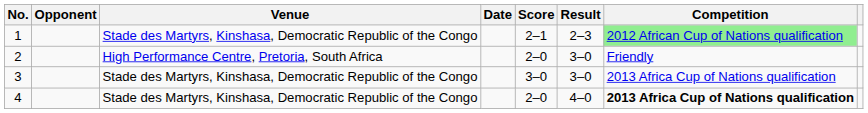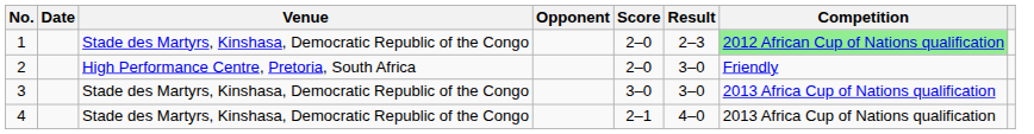columns swapped: Date <-> Opponent
1 | Score: 2–1 -> 2–0
4 | Score: 2–0 -> 2–1
4 | Competition: bold -> normal
